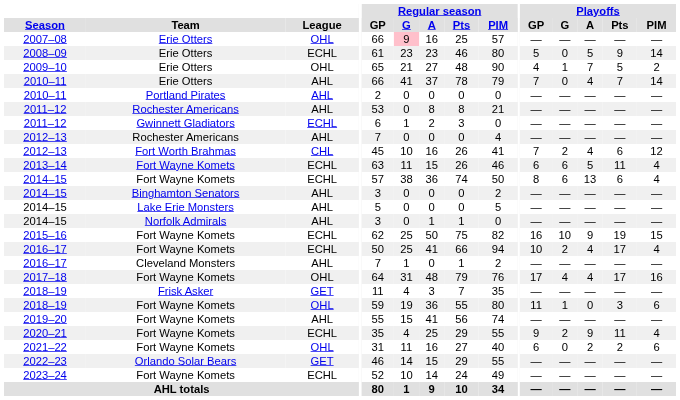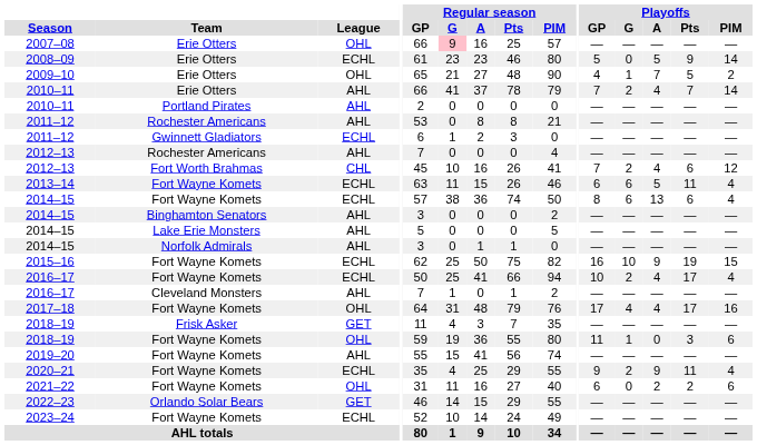2010–11 / Erie Otters | Playoffs / G: 0 -> 2
